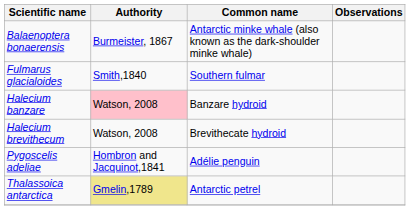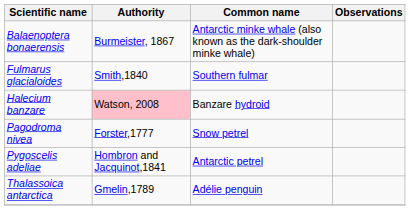- row: Halecium brevithecum | Watson, 2008 | Brevithecate hydroid
+ row: Pagodroma nivea | Forster,1777 | Snow petrel
Pygoscelis adeliae | Common name: Adélie penguin -> Antarctic petrel
Thalassoica antarctica | Authority: khaki background -> no background
Thalassoica antarctica | Common name: Antarctic petrel -> Adélie penguin
